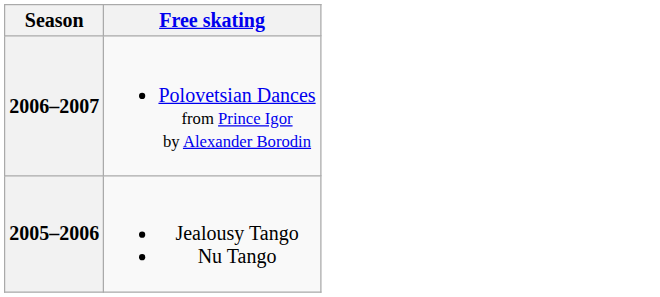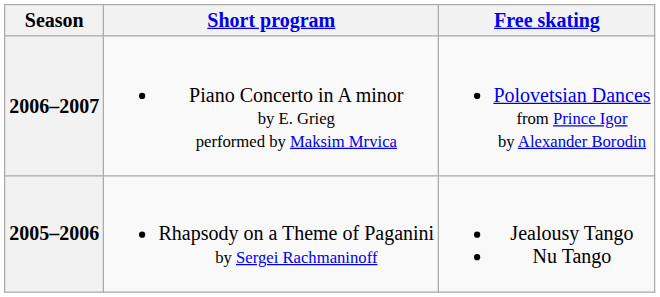+ column: Short program | Piano Concerto in A minor by E. Grieg performed by Maksim Mrvica | Rhapsody on a Theme of Paganini by Sergei Rachmaninoff
